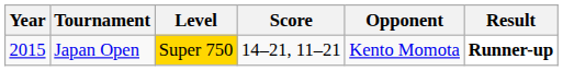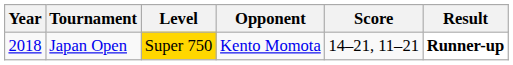columns swapped: Opponent <-> Score
Japan Open | Year: 2015 -> 2018
